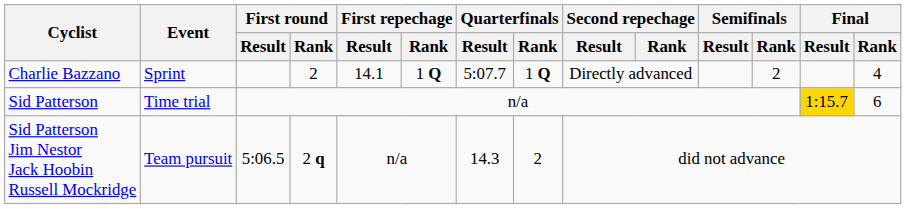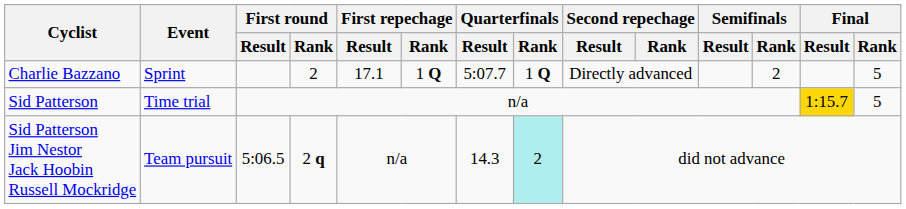Charlie Bazzano | First repechage / Result: 14.1 -> 17.1
Charlie Bazzano | Final / Rank: 4 -> 5
Sid Patterson | Final / Rank: 6 -> 5
Sid Patterson Jim Nestor Jack Hoobin Russell Mockridge | Quarterfinals / Rank: no background -> paleturquoise background
